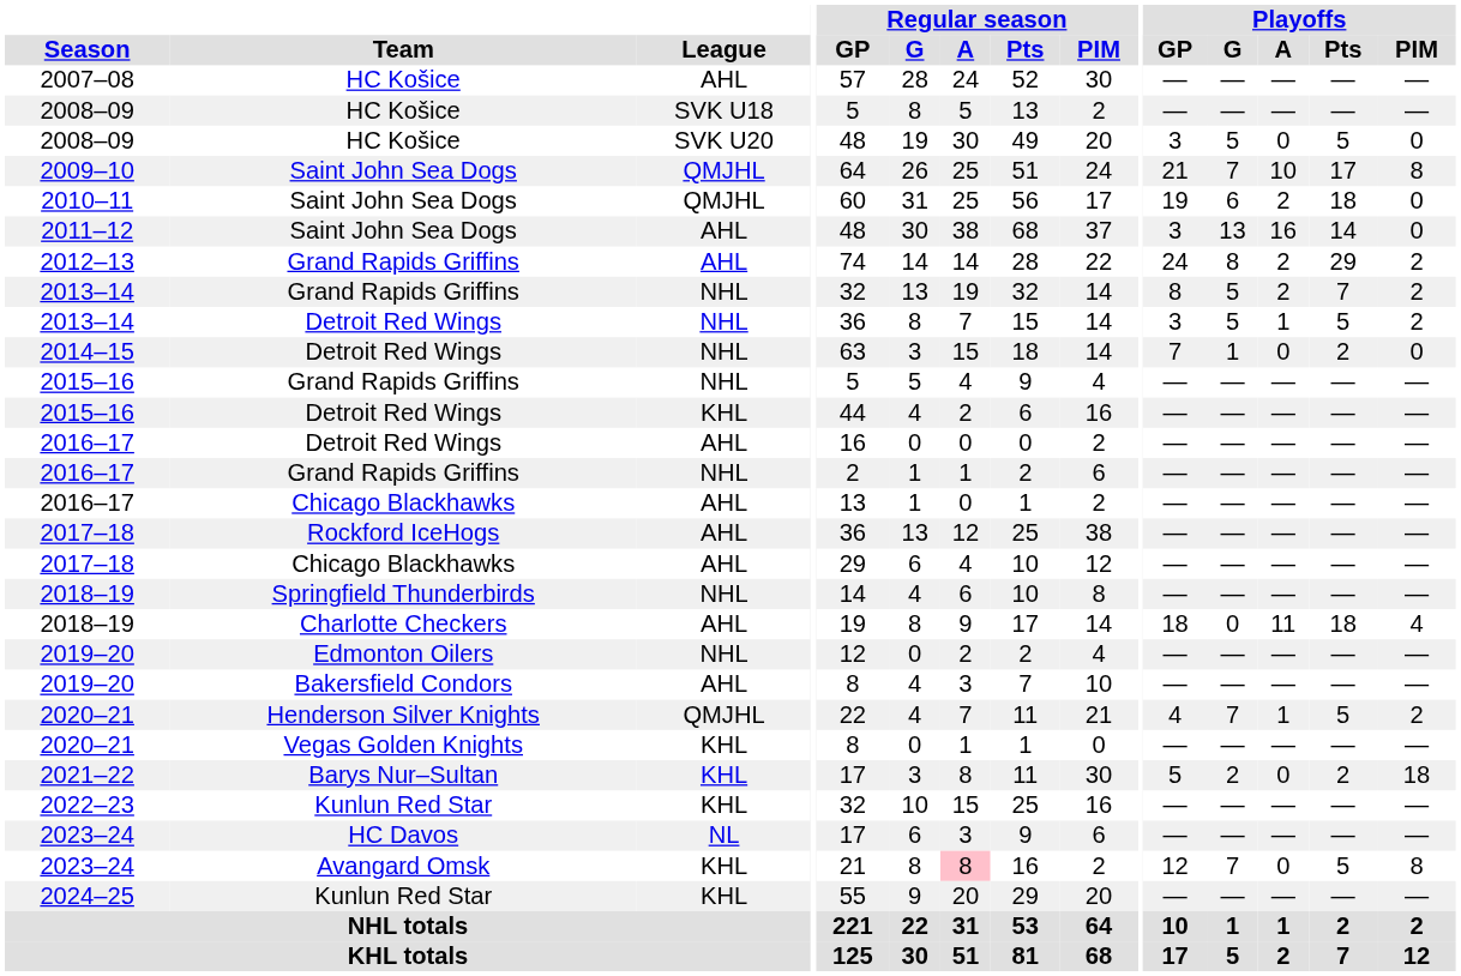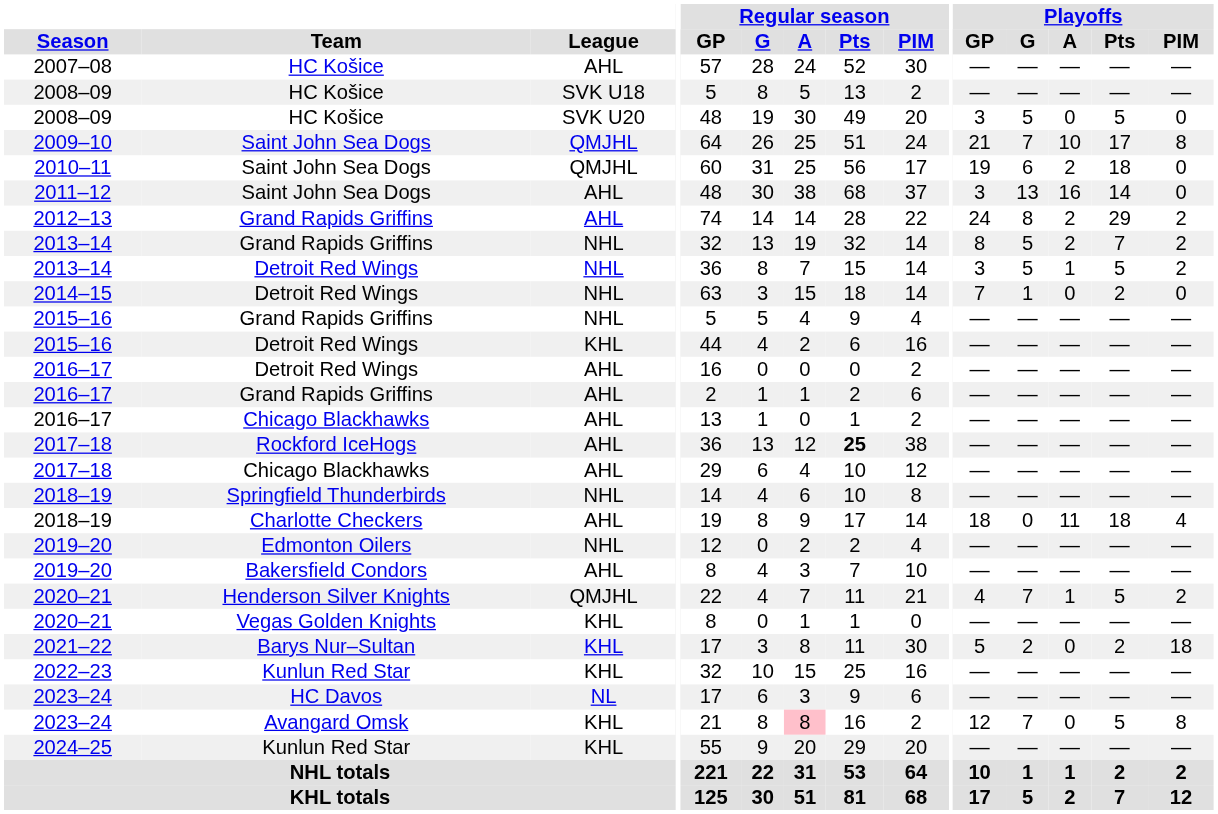2016–17 / Grand Rapids Griffins | League: NHL -> AHL
2017–18 / Rockford IceHogs | Regular season / Pts: normal -> bold
